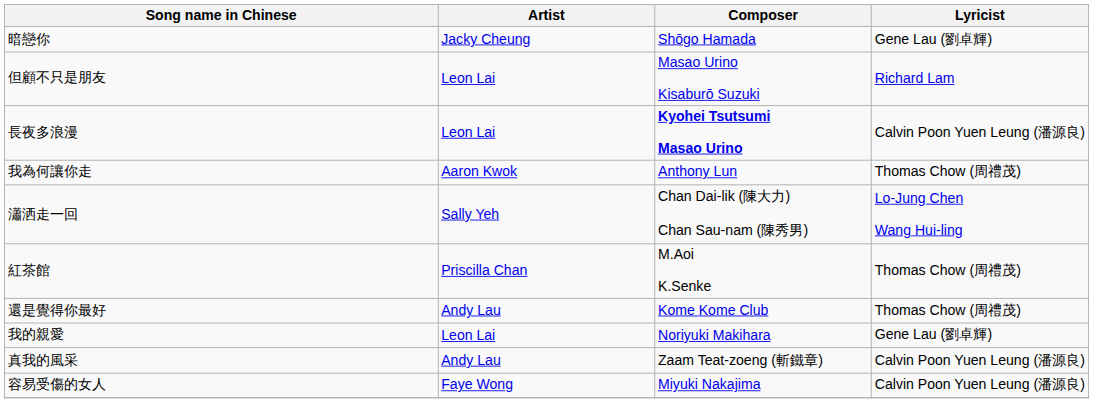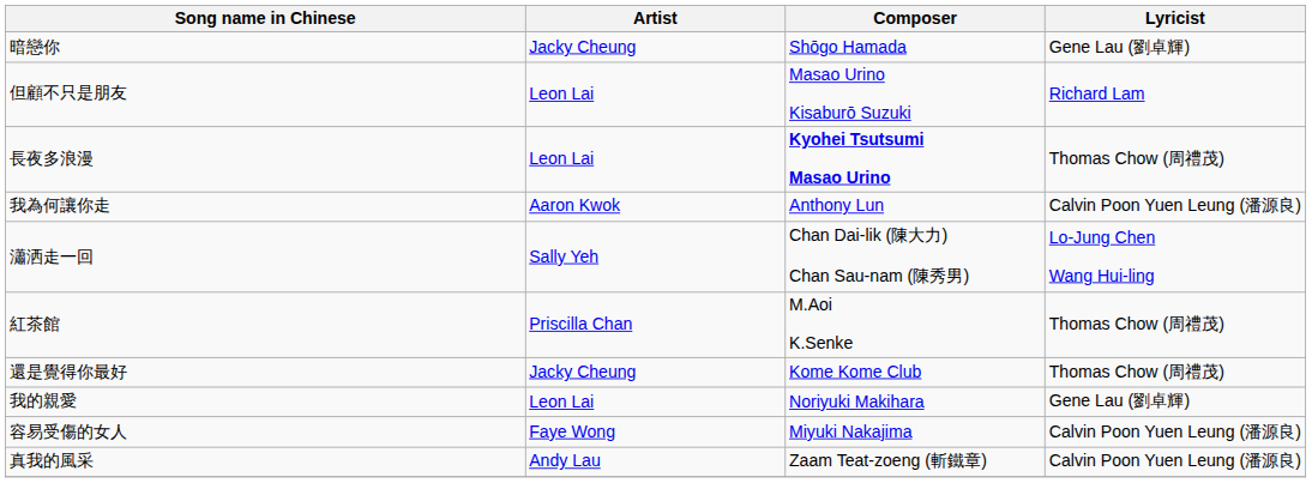長夜多浪漫 | Lyricist: Calvin Poon Yuen Leung (潘源良) -> Thomas Chow (周禮茂)
我為何讓你走 | Lyricist: Thomas Chow (周禮茂) -> Calvin Poon Yuen Leung (潘源良)
還是覺得你最好 | Artist: Andy Lau -> Jacky Cheung
rows swapped: 容易受傷的女人 <-> 真我的風采
